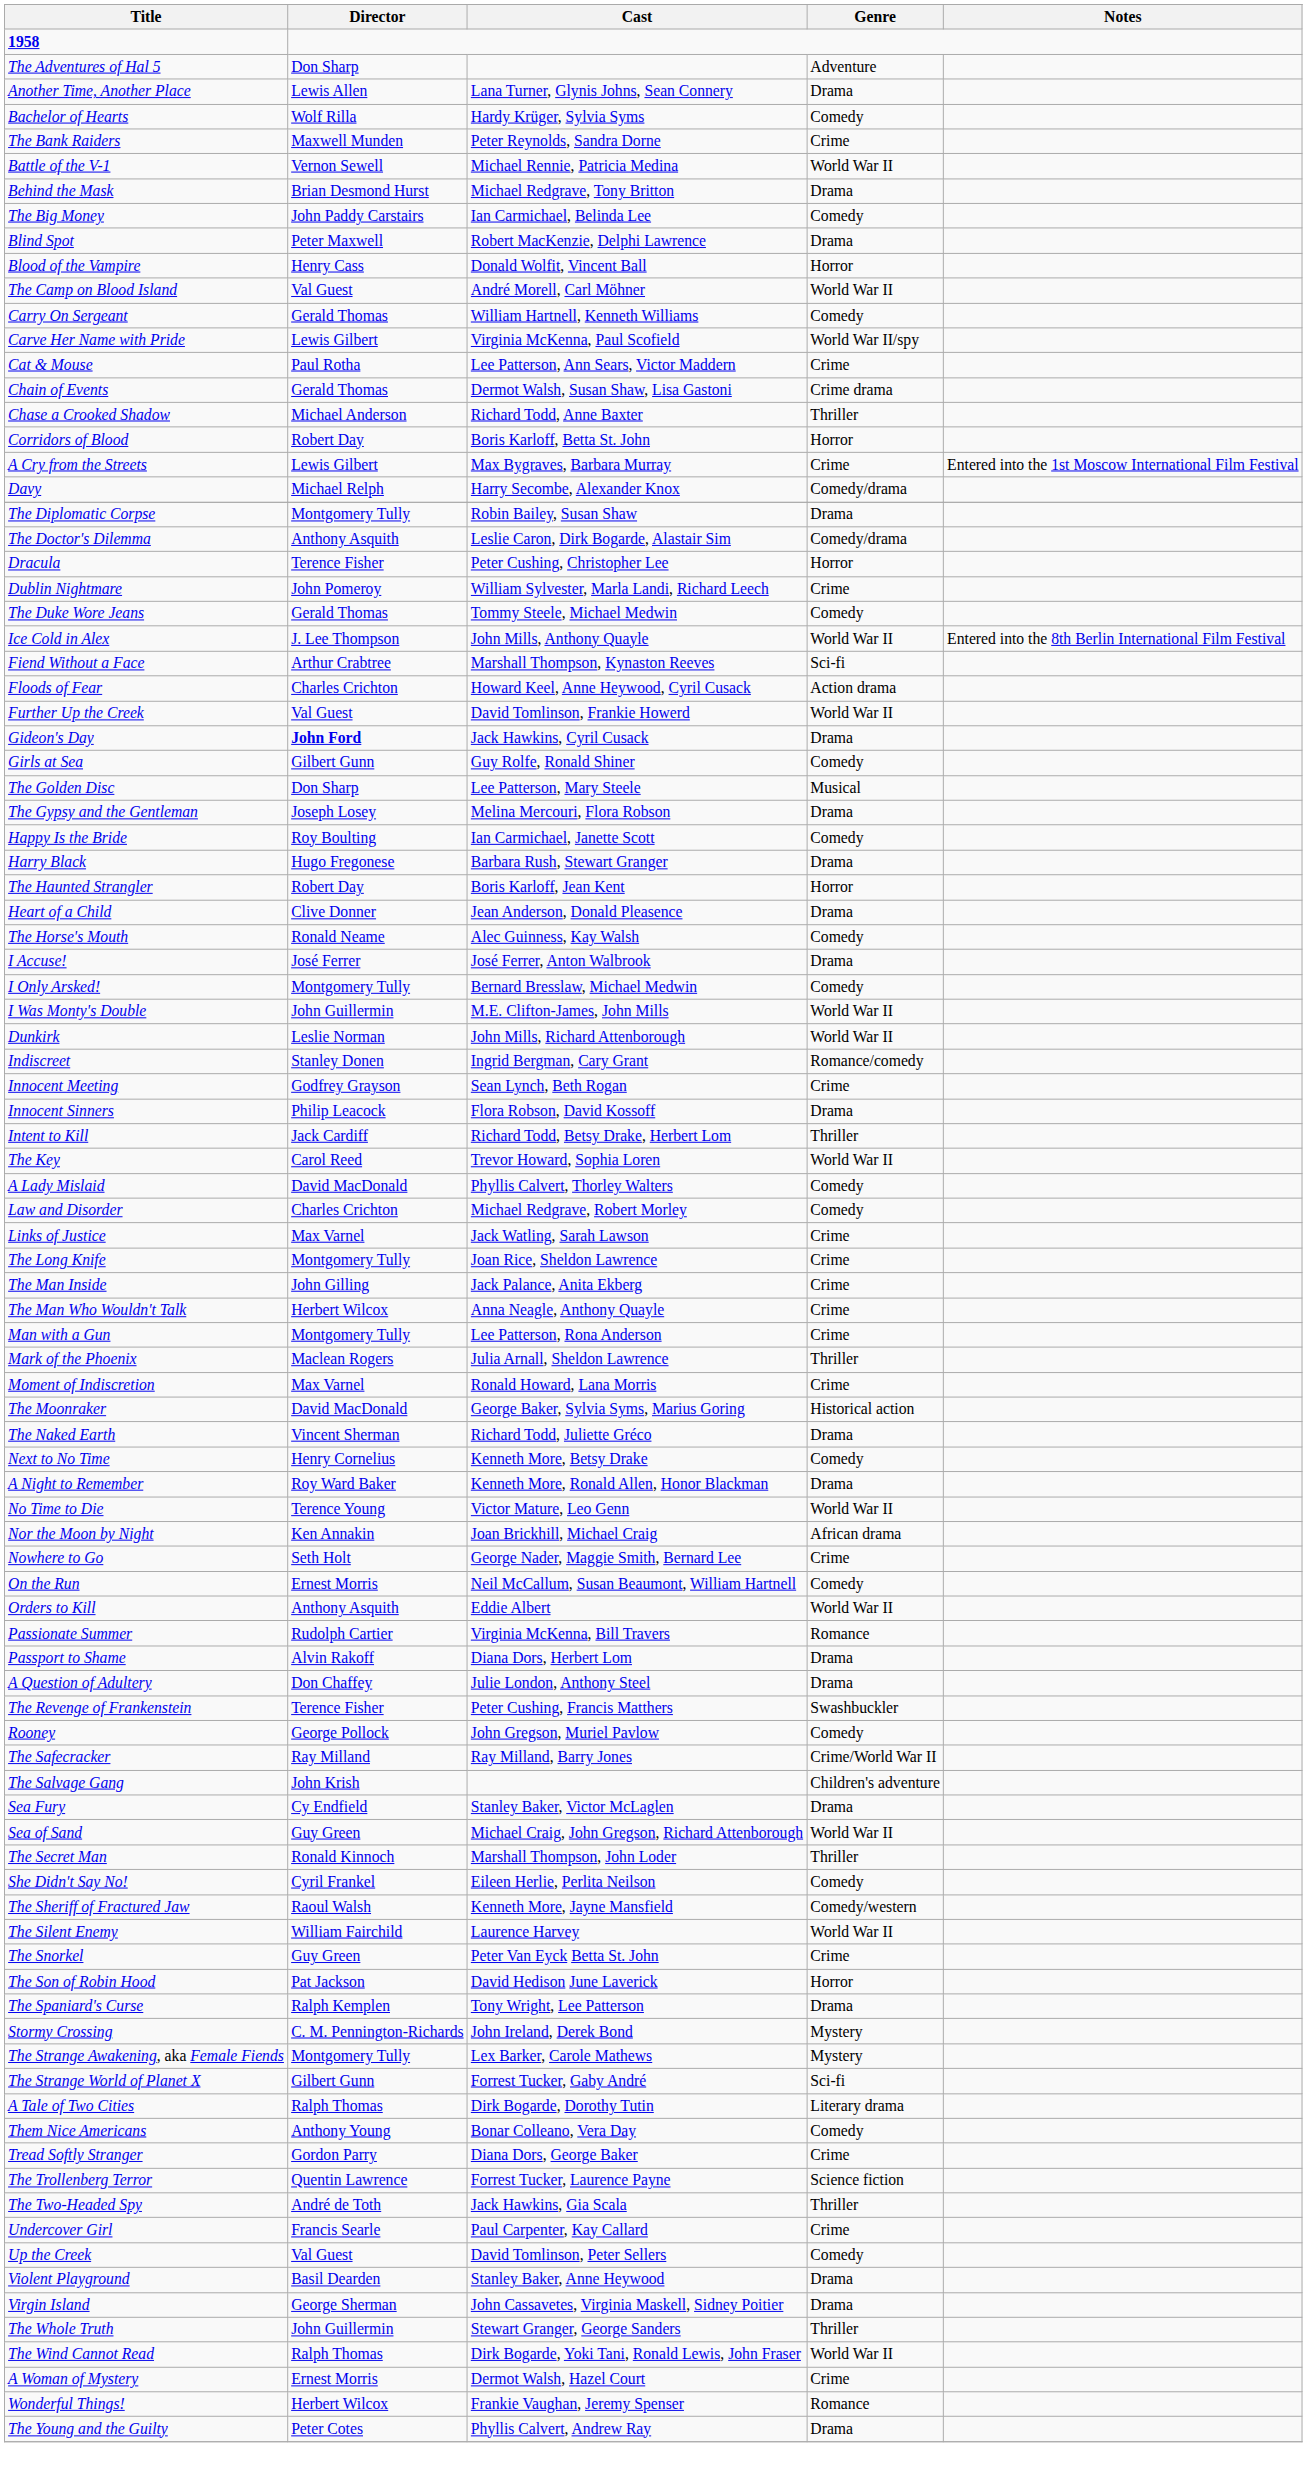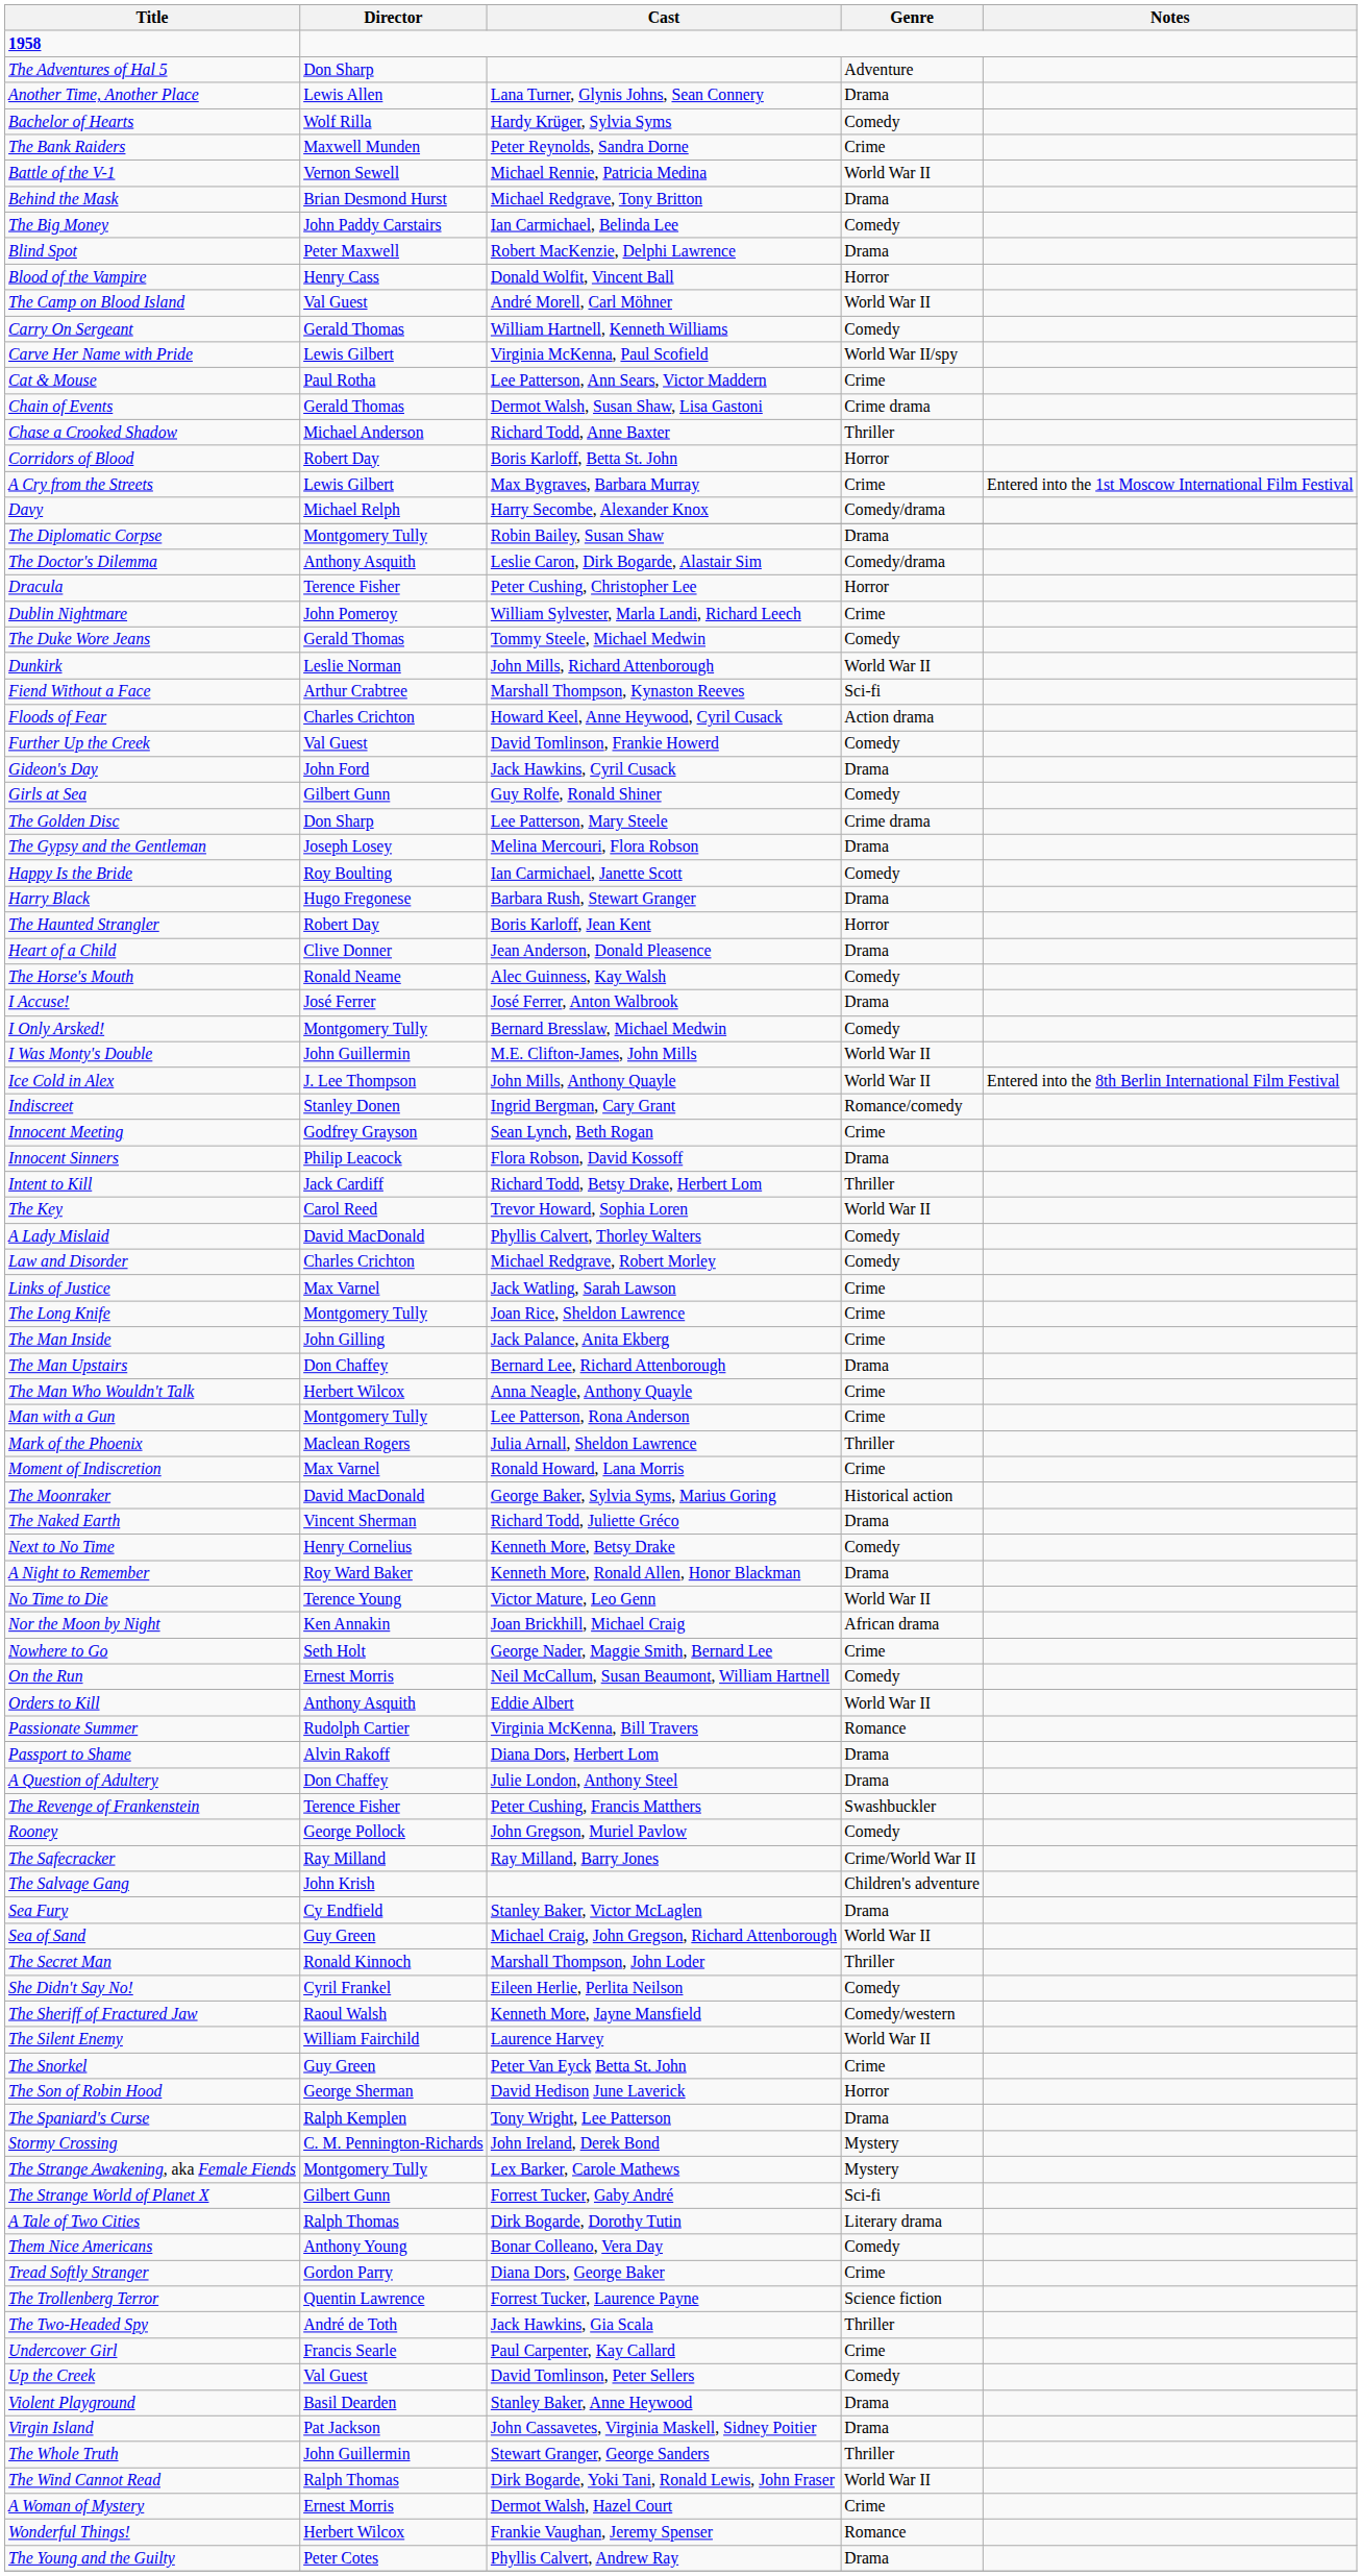rows swapped: Dunkirk <-> Ice Cold in Alex
Further Up the Creek | Genre: World War II -> Comedy
Gideon's Day | Director: bold -> normal
The Golden Disc | Genre: Musical -> Crime drama
+ row: The Man Upstairs | Don Chaffey | Bernard Lee, Richard Attenborough | Drama
The Son of Robin Hood | Director: Pat Jackson -> George Sherman
Virgin Island | Director: George Sherman -> Pat Jackson
